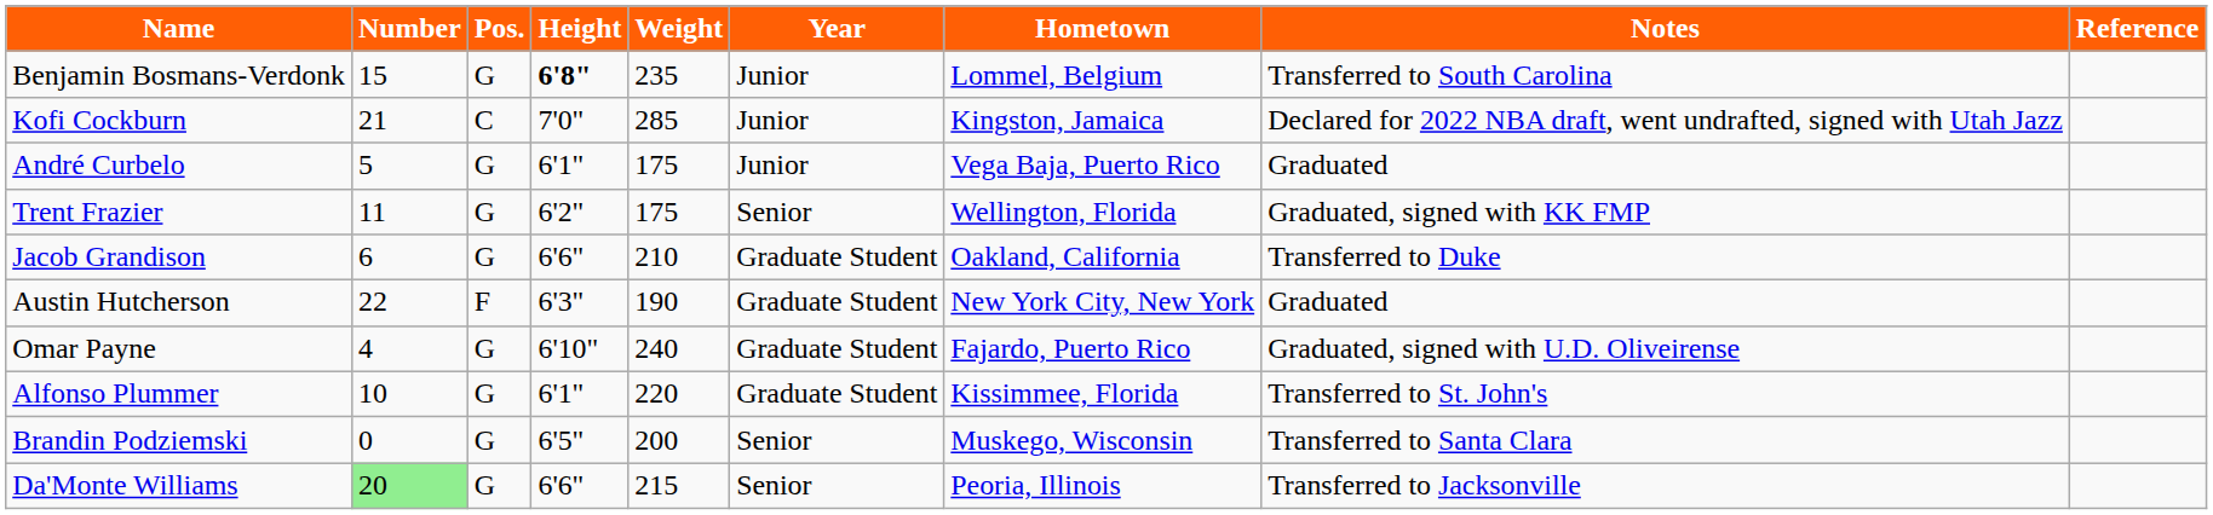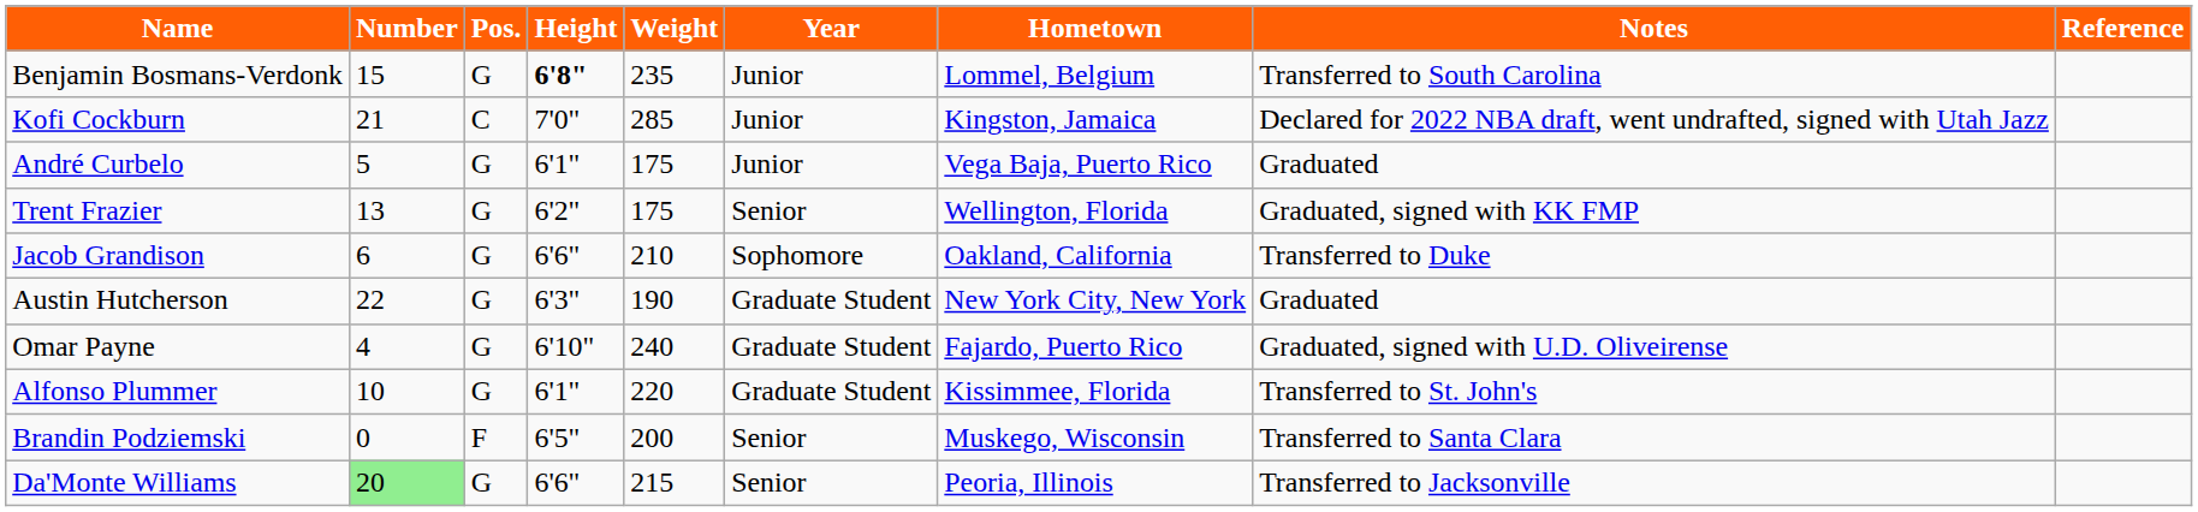Trent Frazier | Number: 11 -> 13
Jacob Grandison | Year: Graduate Student -> Sophomore
Austin Hutcherson | Pos.: F -> G
Brandin Podziemski | Pos.: G -> F
